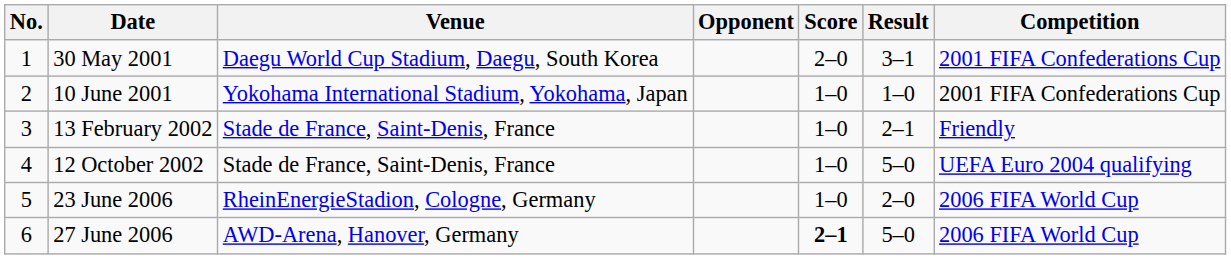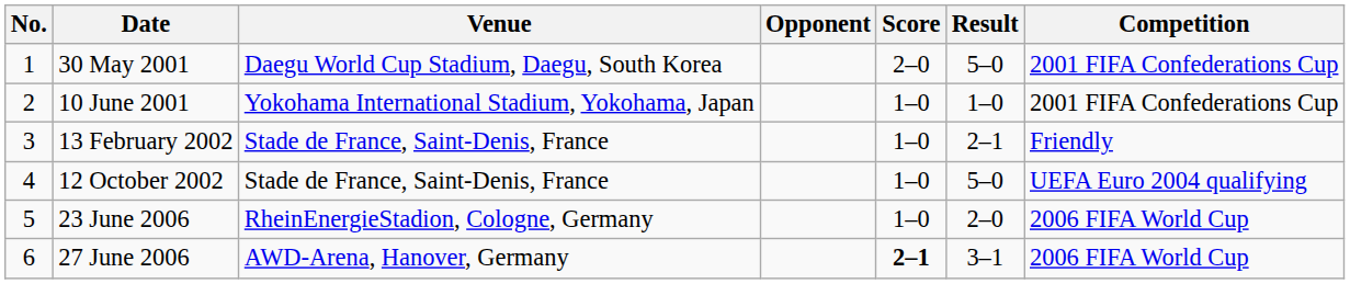30 May 2001 | Result: 3–1 -> 5–0
27 June 2006 | Result: 5–0 -> 3–1
